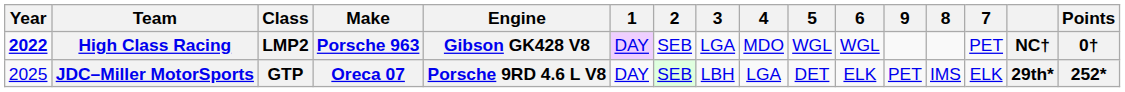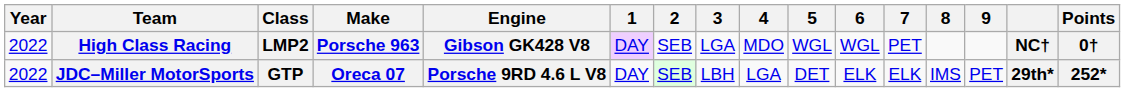columns swapped: 7 <-> 9
High Class Racing | Year: bold -> normal
JDC–Miller MotorSports | Year: 2025 -> 2022
